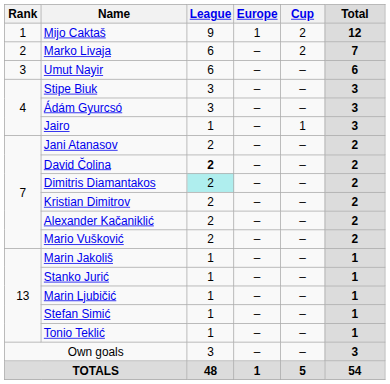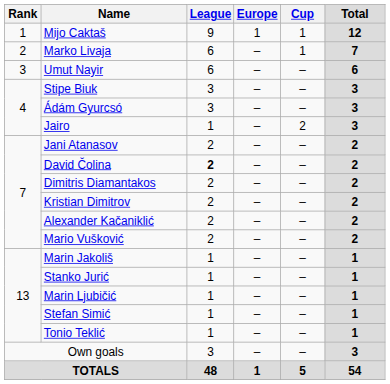Mijo Caktaš | Cup: 2 -> 1
Marko Livaja | Cup: 2 -> 1
Jairo | Cup: 1 -> 2
Dimitris Diamantakos | League: paleturquoise background -> no background
